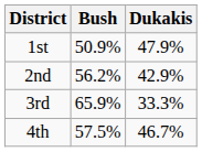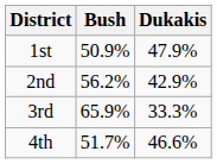4th | Bush: 57.5% -> 51.7%
4th | Dukakis: 46.7% -> 46.6%
